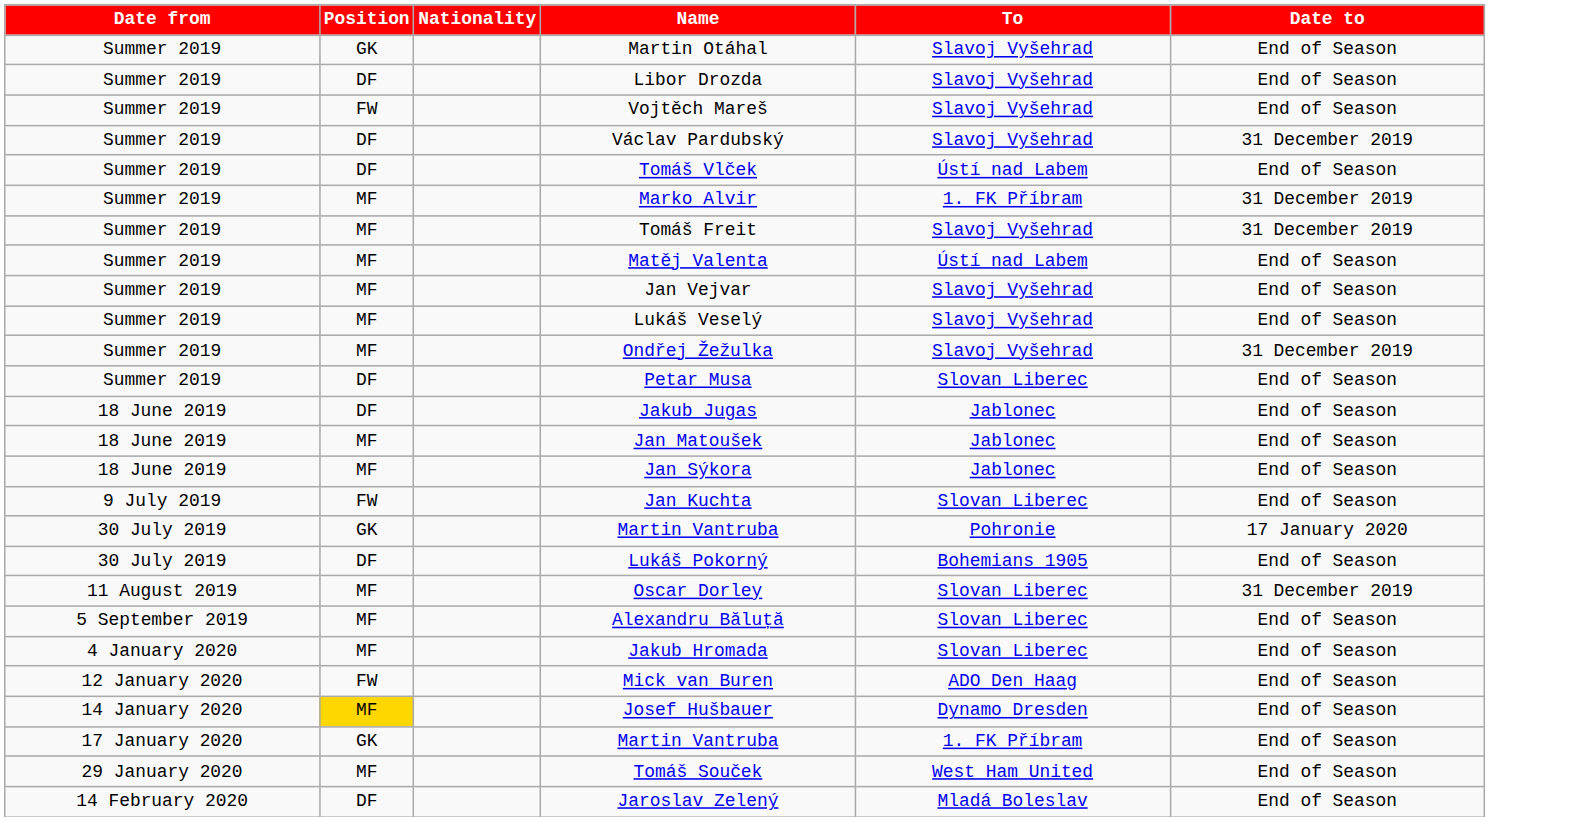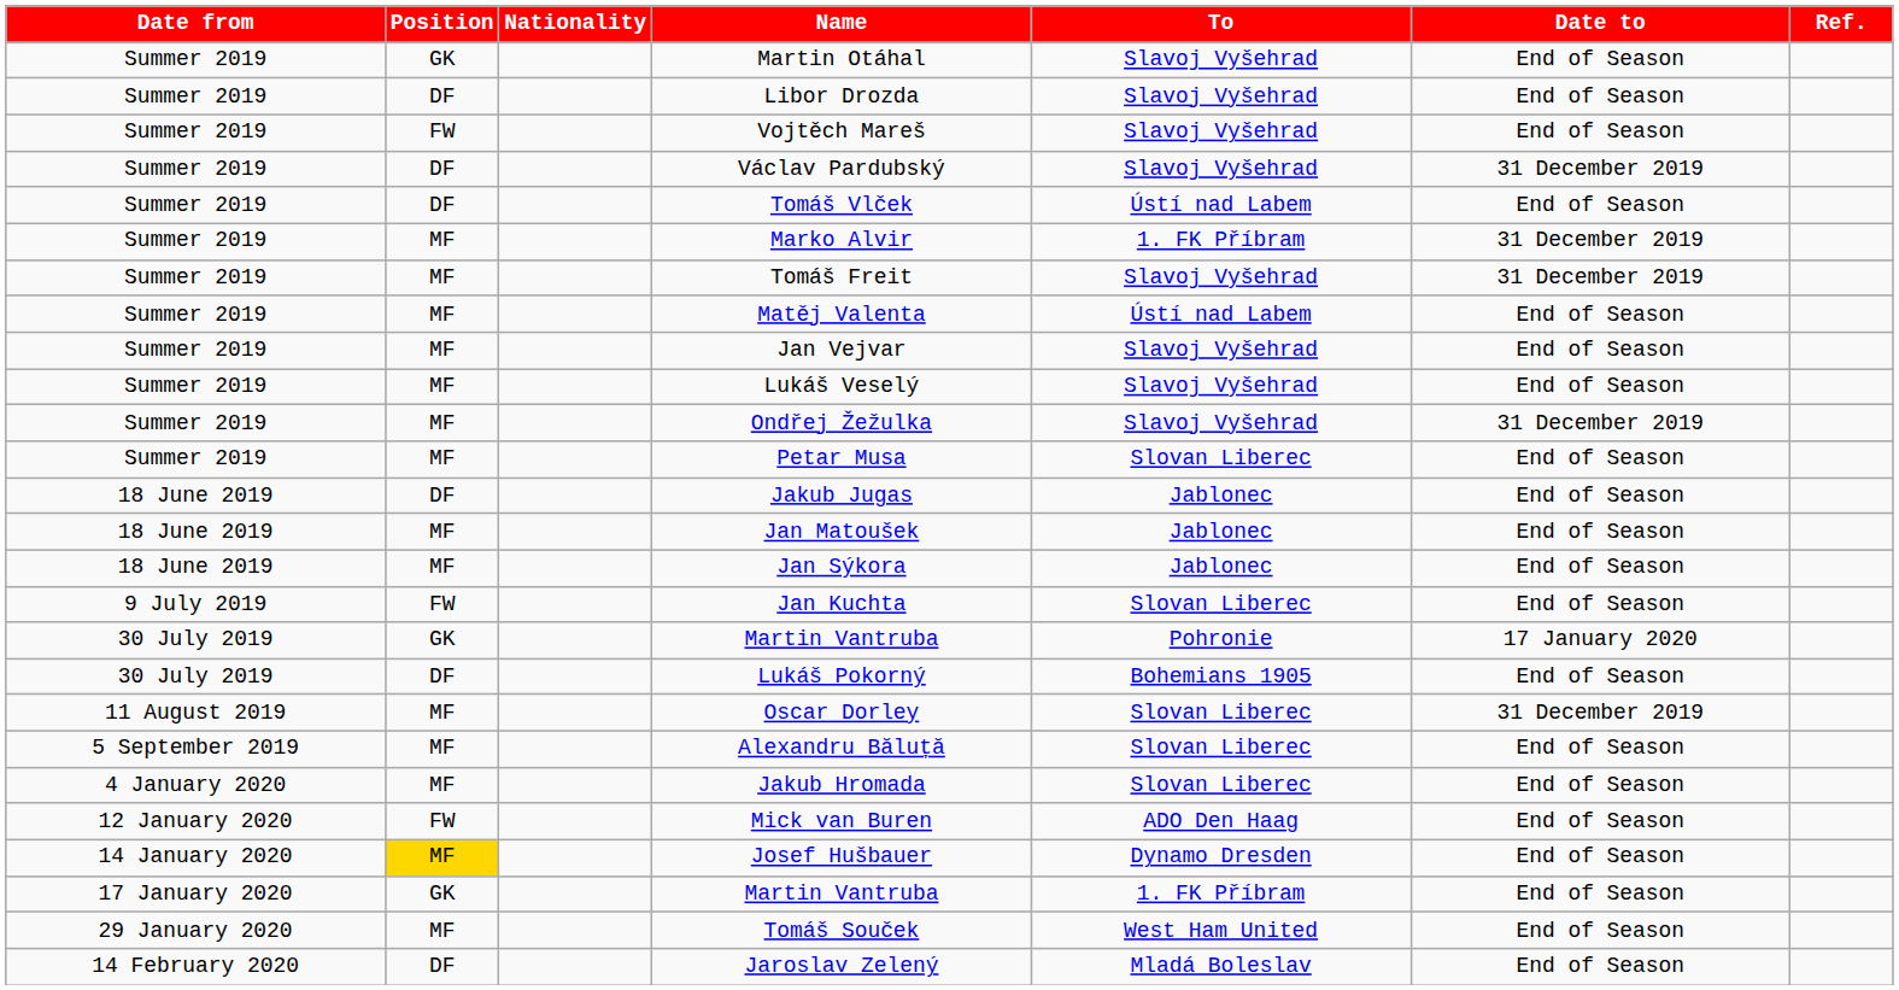+ column: Ref.
Petar Musa | Position: DF -> MF
